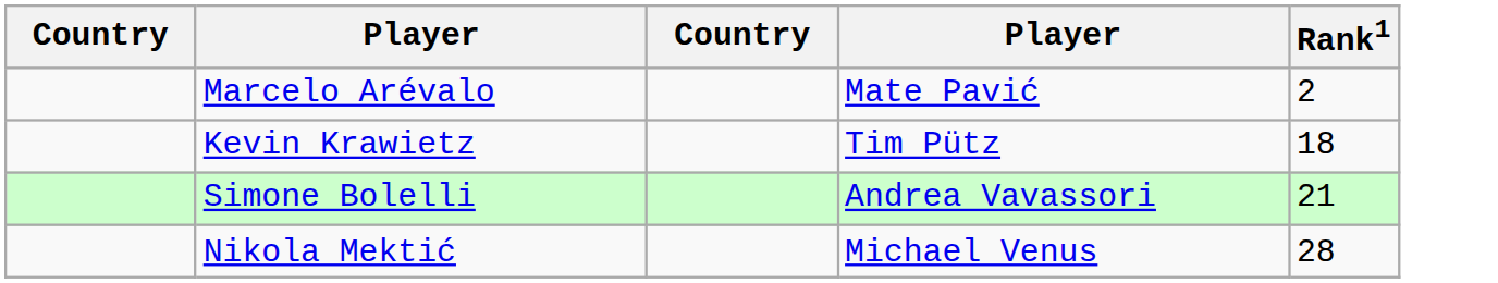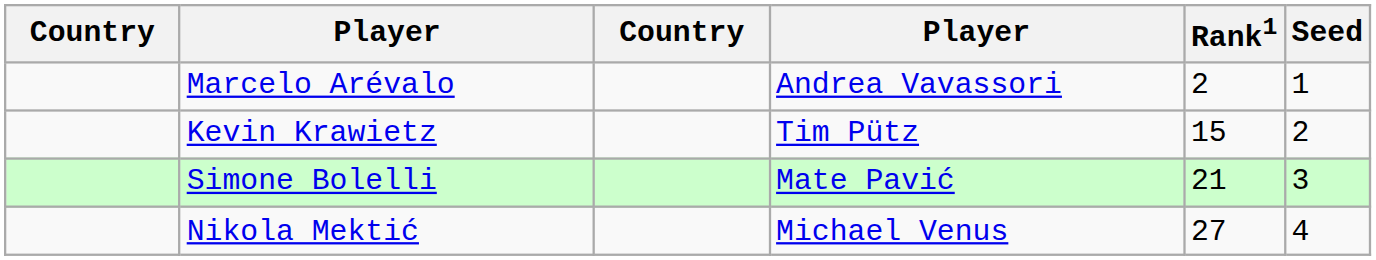+ column: Seed | 1 | 2 | 3 | 4
Marcelo Arévalo | column 4: Mate Pavić -> Andrea Vavassori
Kevin Krawietz | Rank1: 18 -> 15
Simone Bolelli | column 4: Andrea Vavassori -> Mate Pavić
Nikola Mektić | Rank1: 28 -> 27
